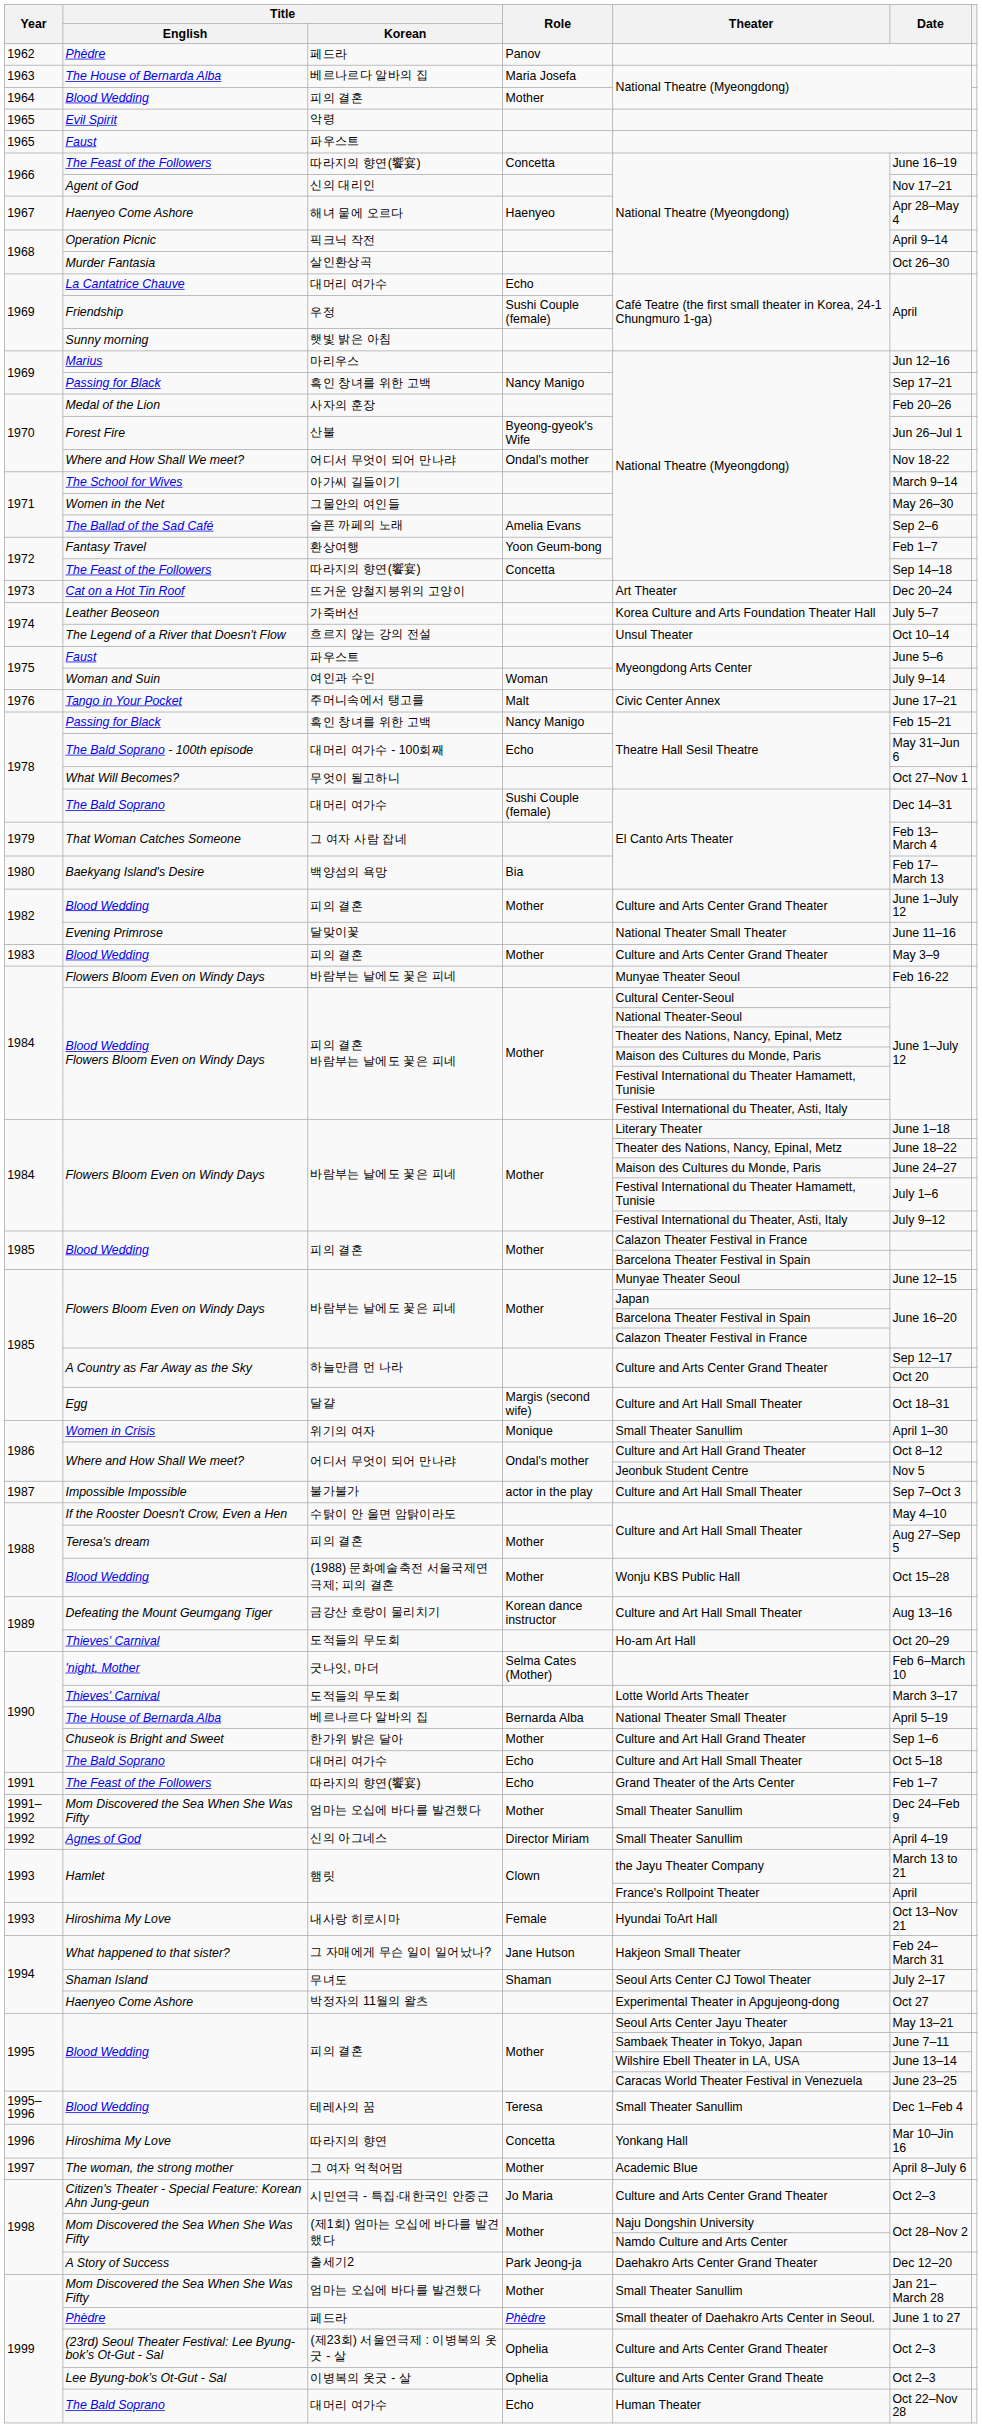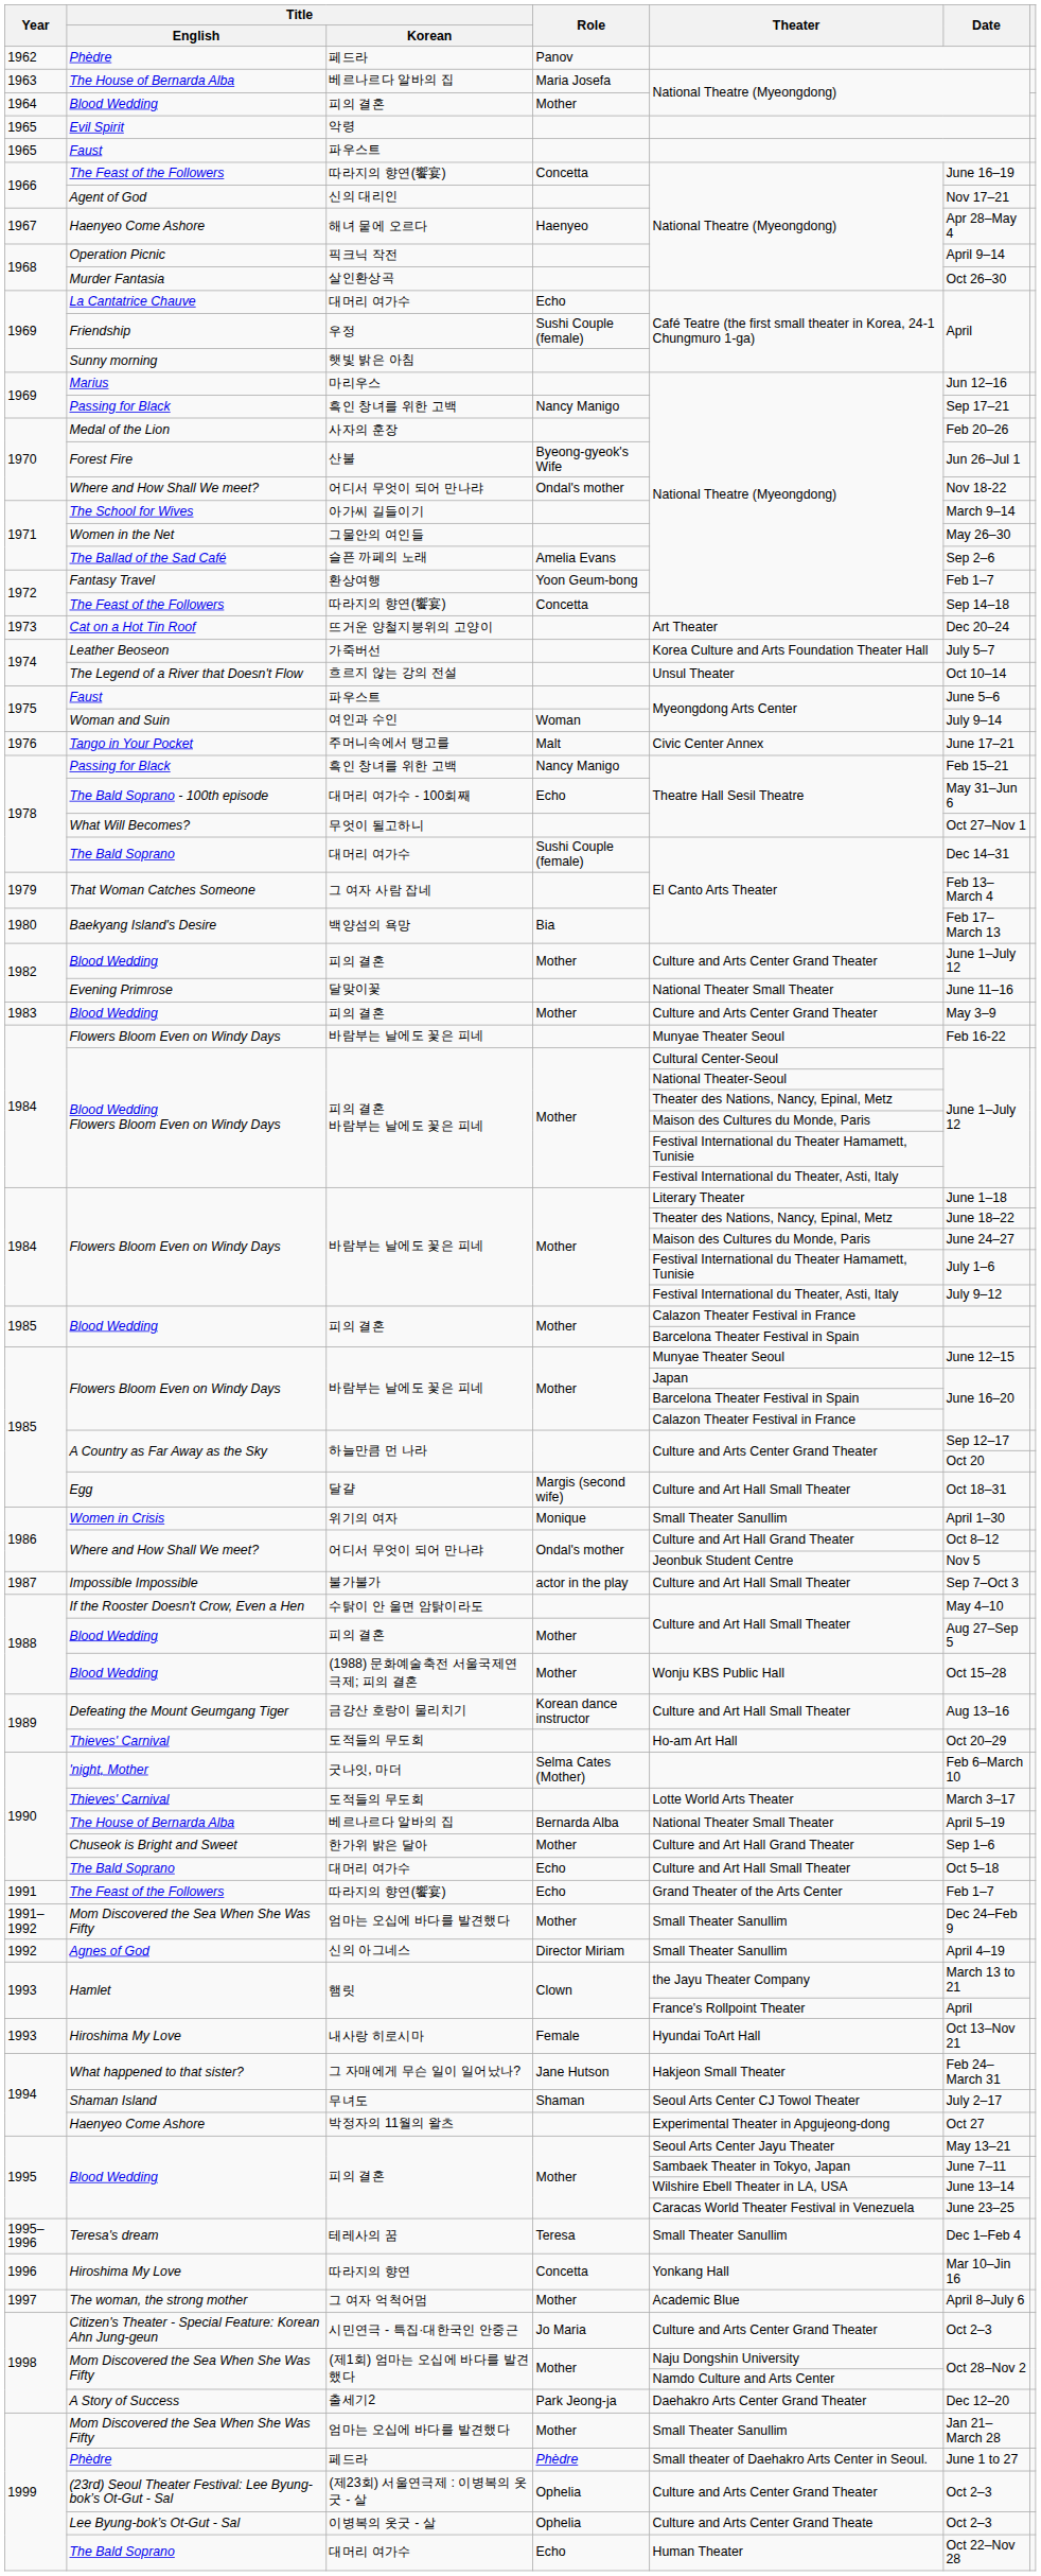1988 / 피의 결혼 | Title / English: Teresa's dream -> Blood Wedding
테레사의 꿈 | Title / English: Blood Wedding -> Teresa's dream
